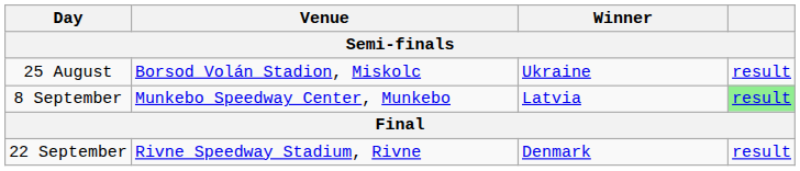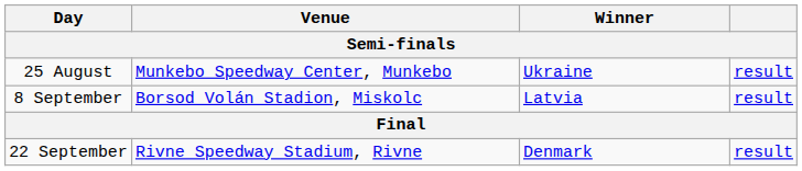25 August | Venue: Borsod Volán Stadion, Miskolc -> Munkebo Speedway Center, Munkebo
8 September | Venue: Munkebo Speedway Center, Munkebo -> Borsod Volán Stadion, Miskolc
8 September | column 4: lightgreen background -> no background
